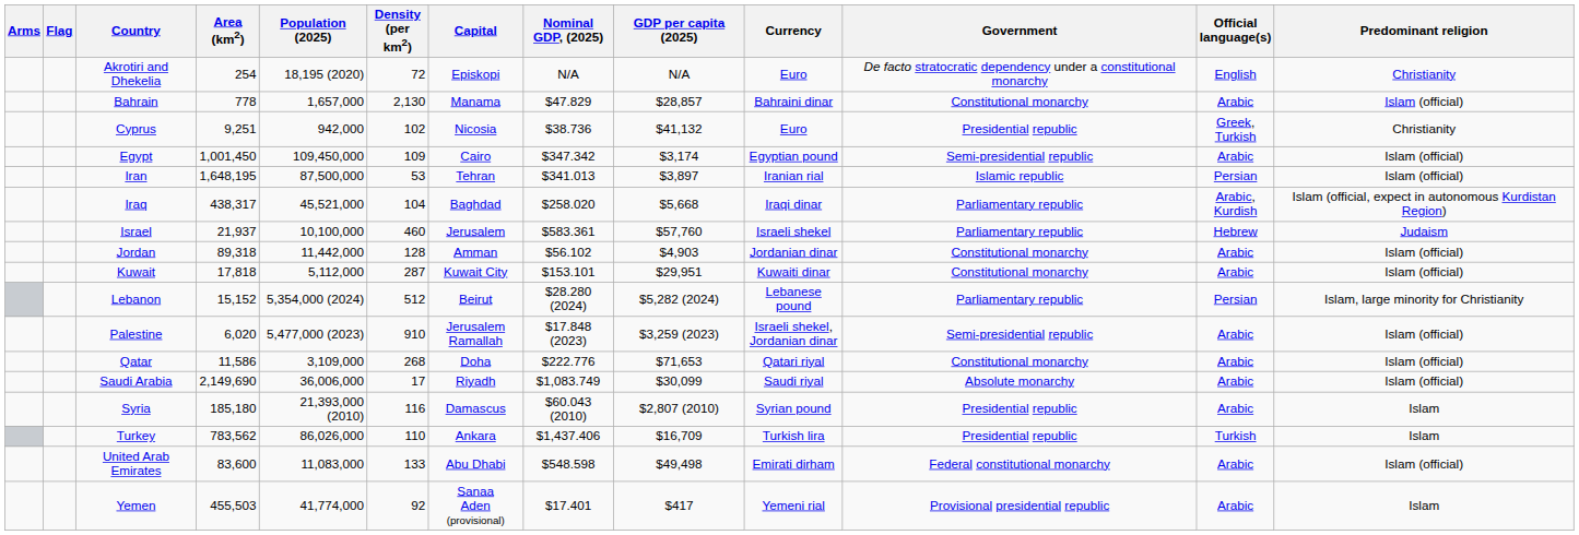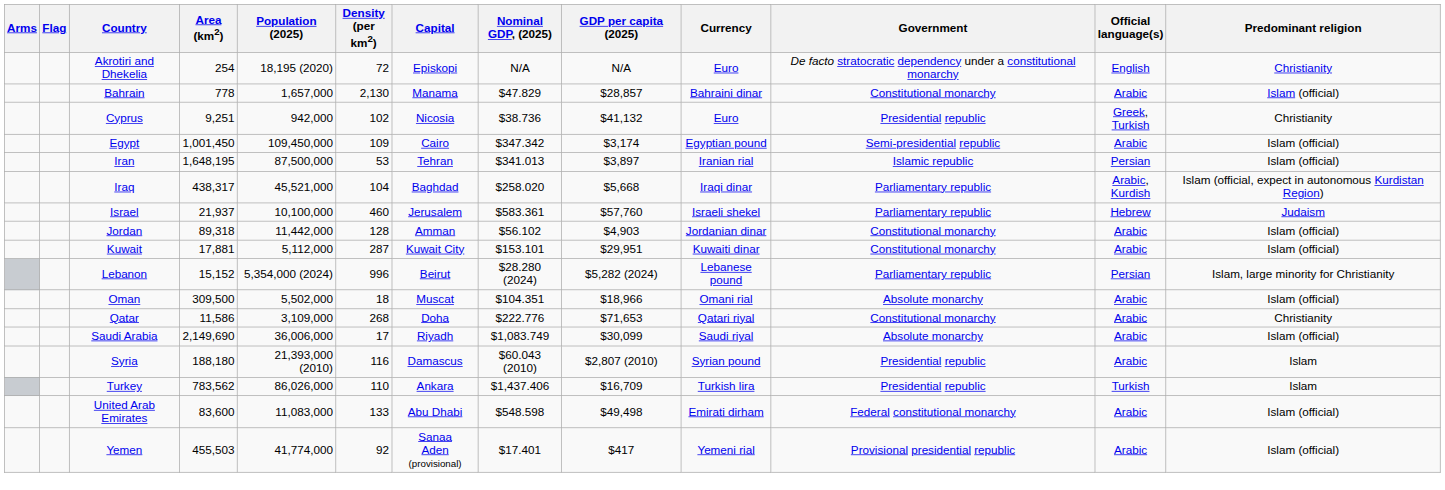Kuwait | Area (km2): 17,818 -> 17,881
Lebanon | Density (per km2): 512 -> 996
+ row: Oman | 309,500 | 5,502,000 | 18 | Muscat | $104.351 | $18,966 | Omani rial | Absolute monarchy | Arabic | Islam (official)
- row: Palestine | 6,020 | 5,477,000 (2023) | 910 | Jerusalem Ramallah | $17.848 (2023) | $3,259 (2023) | Israeli shekel, Jordanian dinar | Semi-presidential republic | Arabic | Islam (official)
Qatar | Predominant religion: Islam (official) -> Christianity
Syria | Area (km2): 185,180 -> 188,180
Yemen | Predominant religion: Islam -> Islam (official)
